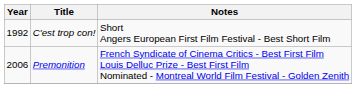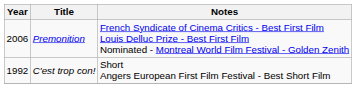rows swapped: C'est trop con! <-> Premonition
